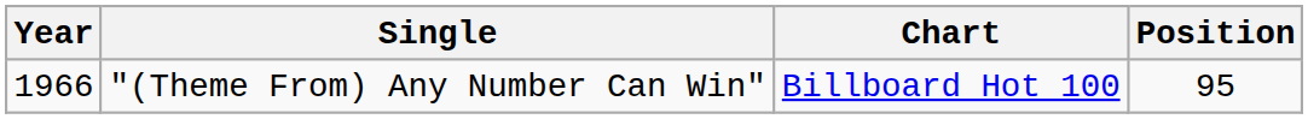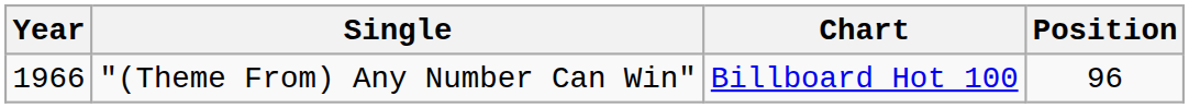"(Theme From) Any Number Can Win" | Position: 95 -> 96
